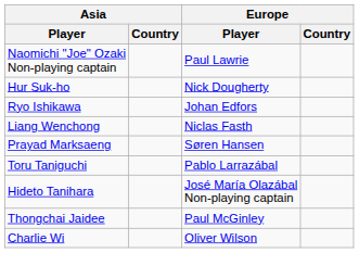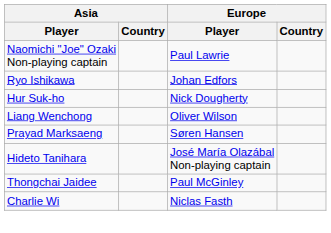rows swapped: Hur Suk-ho <-> Ryo Ishikawa
Liang Wenchong | Europe / Player: Niclas Fasth -> Oliver Wilson
- row: Toru Taniguchi | Pablo Larrazábal
Charlie Wi | Europe / Player: Oliver Wilson -> Niclas Fasth
